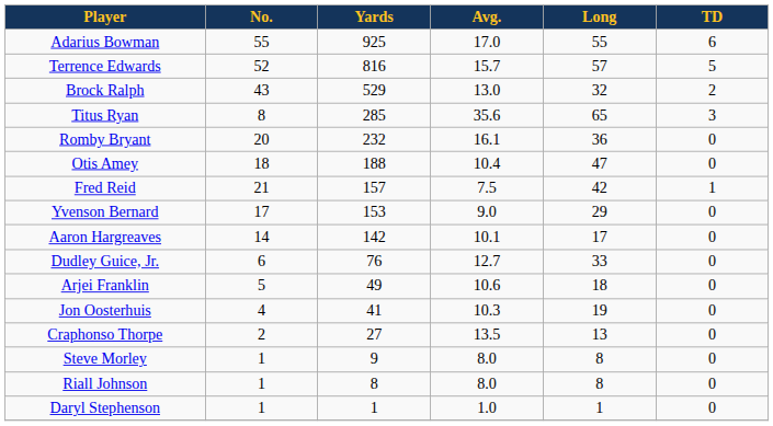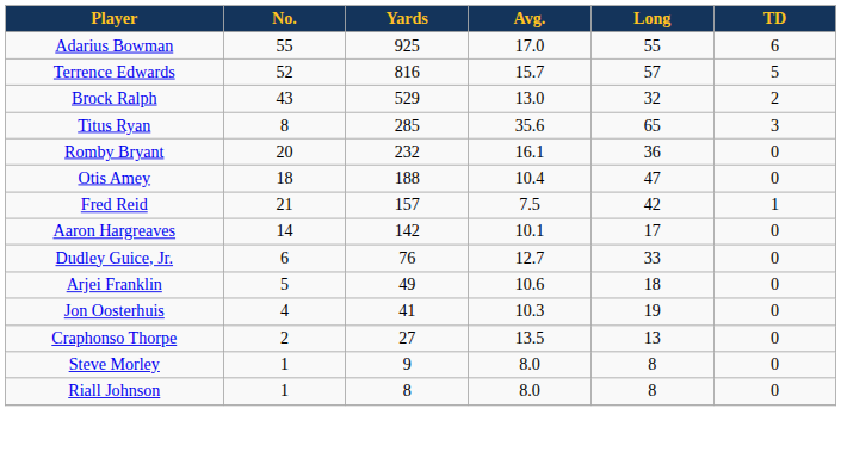- row: Yvenson Bernard | 17 | 153 | 9.0 | 29 | 0
- row: Daryl Stephenson | 1 | 1 | 1.0 | 1 | 0
